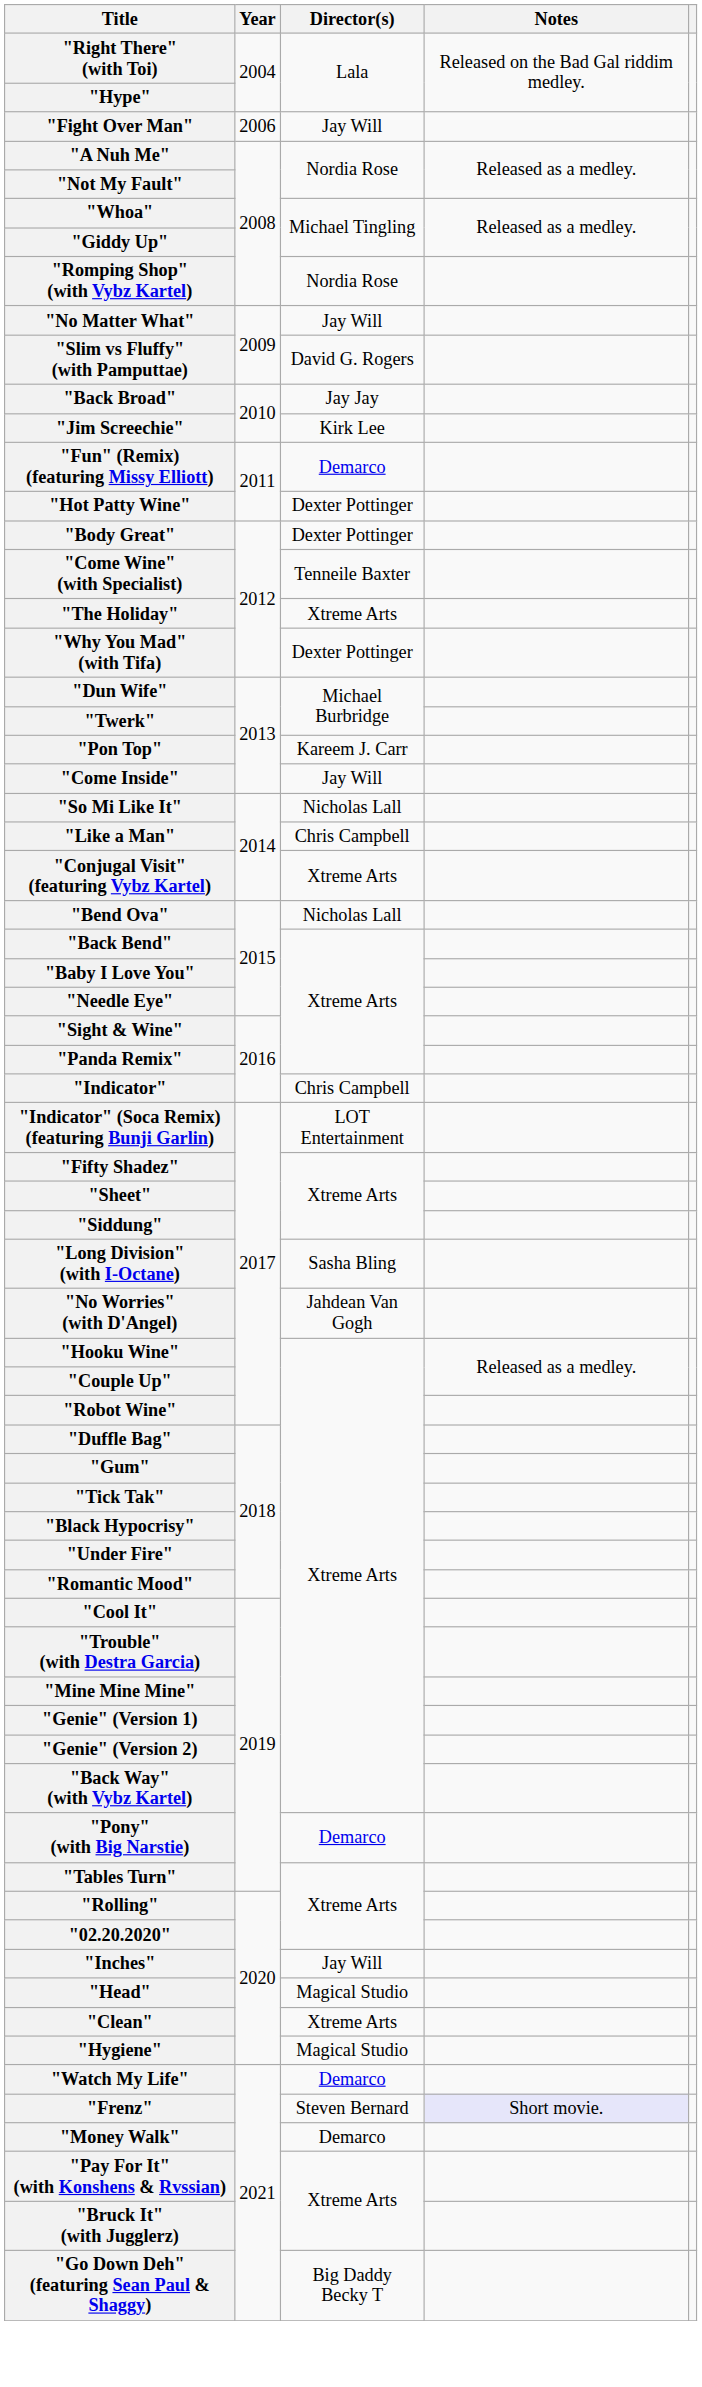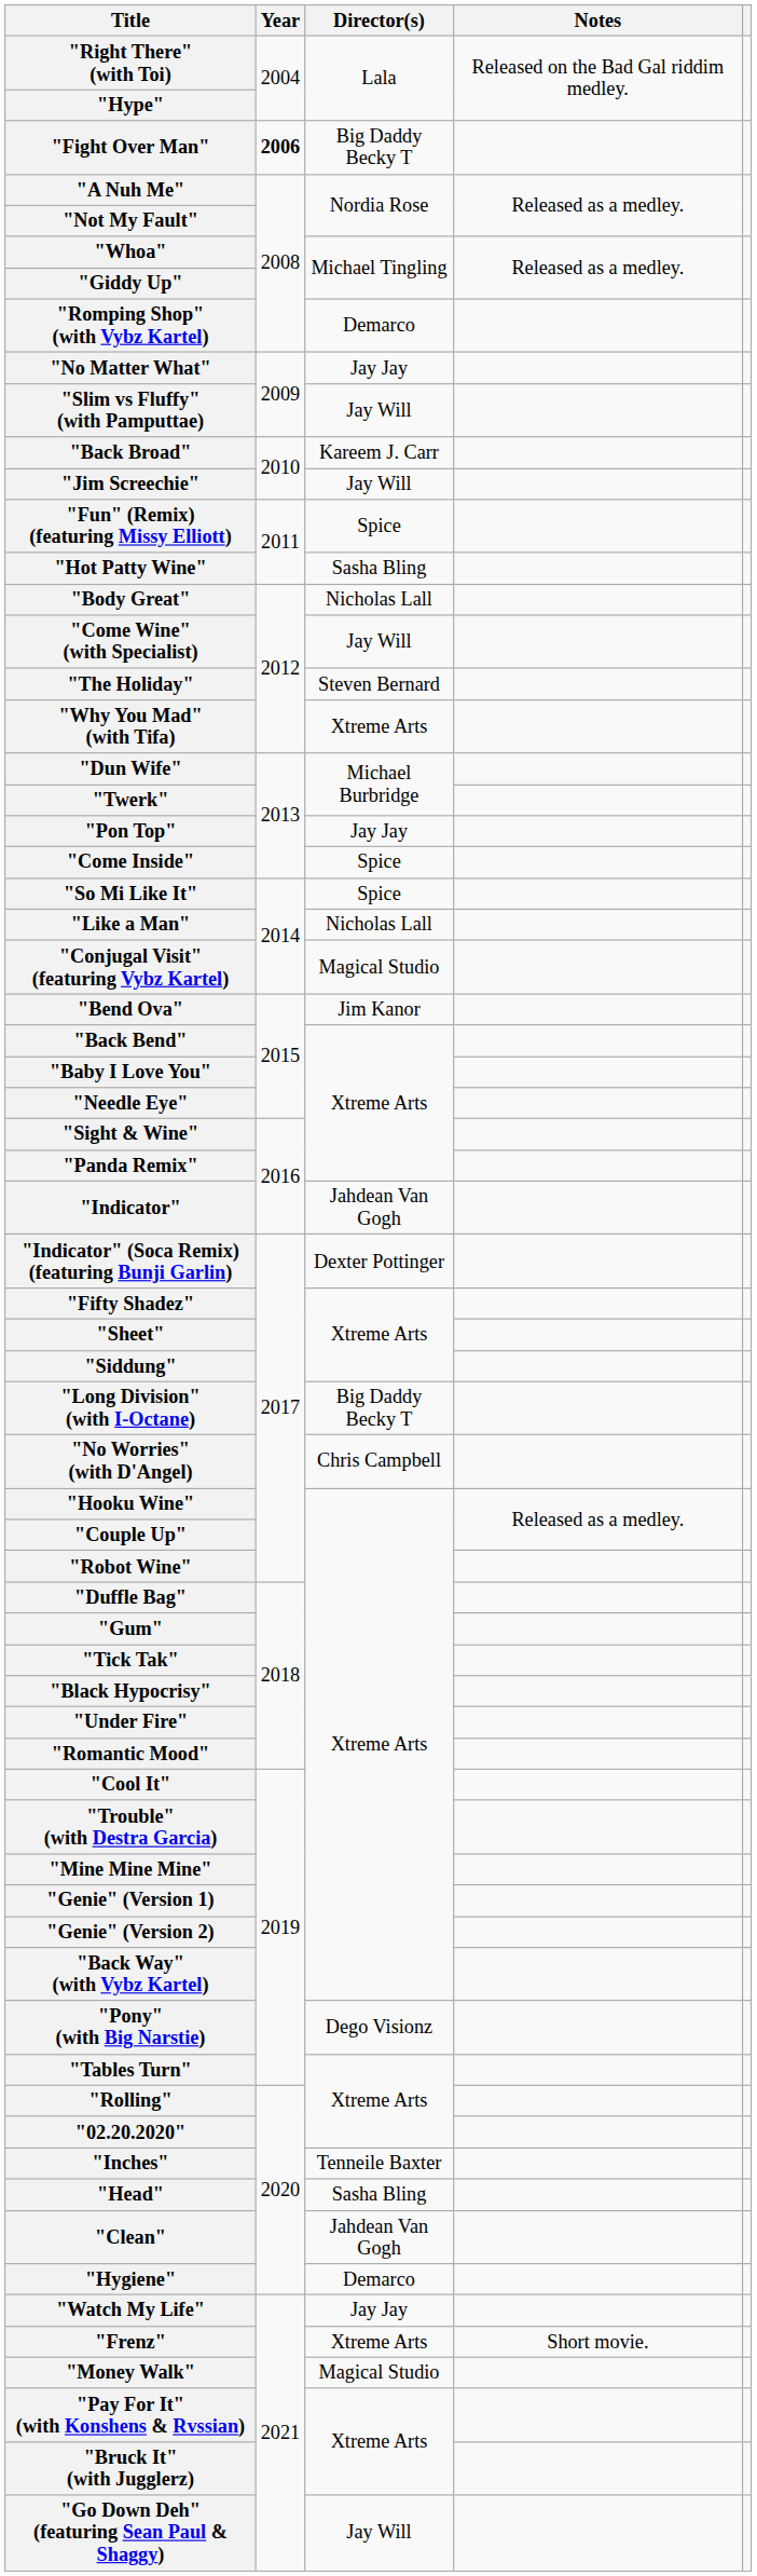"Fight Over Man" | Year: normal -> bold
"Fight Over Man" | Director(s): Jay Will -> Big Daddy Becky T
"Romping Shop" (with Vybz Kartel) | Director(s): Nordia Rose -> Demarco
"No Matter What" | Director(s): Jay Will -> Jay Jay
"Slim vs Fluffy" (with Pamputtae) | Director(s): David G. Rogers -> Jay Will
"Back Broad" | Director(s): Jay Jay -> Kareem J. Carr
"Jim Screechie" | Director(s): Kirk Lee -> Jay Will
"Fun" (Remix) (featuring Missy Elliott) | Director(s): Demarco -> Spice
"Hot Patty Wine" | Director(s): Dexter Pottinger -> Sasha Bling
"Body Great" | Director(s): Dexter Pottinger -> Nicholas Lall
"Come Wine" (with Specialist) | Director(s): Tenneile Baxter -> Jay Will
"The Holiday" | Director(s): Xtreme Arts -> Steven Bernard
"Why You Mad" (with Tifa) | Director(s): Dexter Pottinger -> Xtreme Arts
"Pon Top" | Director(s): Kareem J. Carr -> Jay Jay
"Come Inside" | Director(s): Jay Will -> Spice
"So Mi Like It" | Director(s): Nicholas Lall -> Spice
"Like a Man" | Director(s): Chris Campbell -> Nicholas Lall
"Conjugal Visit" (featuring Vybz Kartel) | Director(s): Xtreme Arts -> Magical Studio
"Bend Ova" | Director(s): Nicholas Lall -> Jim Kanor
"Indicator" | Director(s): Chris Campbell -> Jahdean Van Gogh
"Indicator" (Soca Remix) (featuring Bunji Garlin) | Director(s): LOT Entertainment -> Dexter Pottinger
"Long Division" (with I-Octane) | Director(s): Sasha Bling -> Big Daddy Becky T
"No Worries" (with D'Angel) | Director(s): Jahdean Van Gogh -> Chris Campbell
"Pony" (with Big Narstie) | Director(s): Demarco -> Dego Visionz
"Inches" | Director(s): Jay Will -> Tenneile Baxter
"Head" | Director(s): Magical Studio -> Sasha Bling
"Clean" | Director(s): Xtreme Arts -> Jahdean Van Gogh
"Hygiene" | Director(s): Magical Studio -> Demarco
"Watch My Life" | Director(s): Demarco -> Jay Jay
"Frenz" | Director(s): Steven Bernard -> Xtreme Arts
"Frenz" | Notes: lavender background -> no background
"Money Walk" | Director(s): Demarco -> Magical Studio
"Go Down Deh" (featuring Sean Paul & Shaggy) | Director(s): Big Daddy Becky T -> Jay Will
